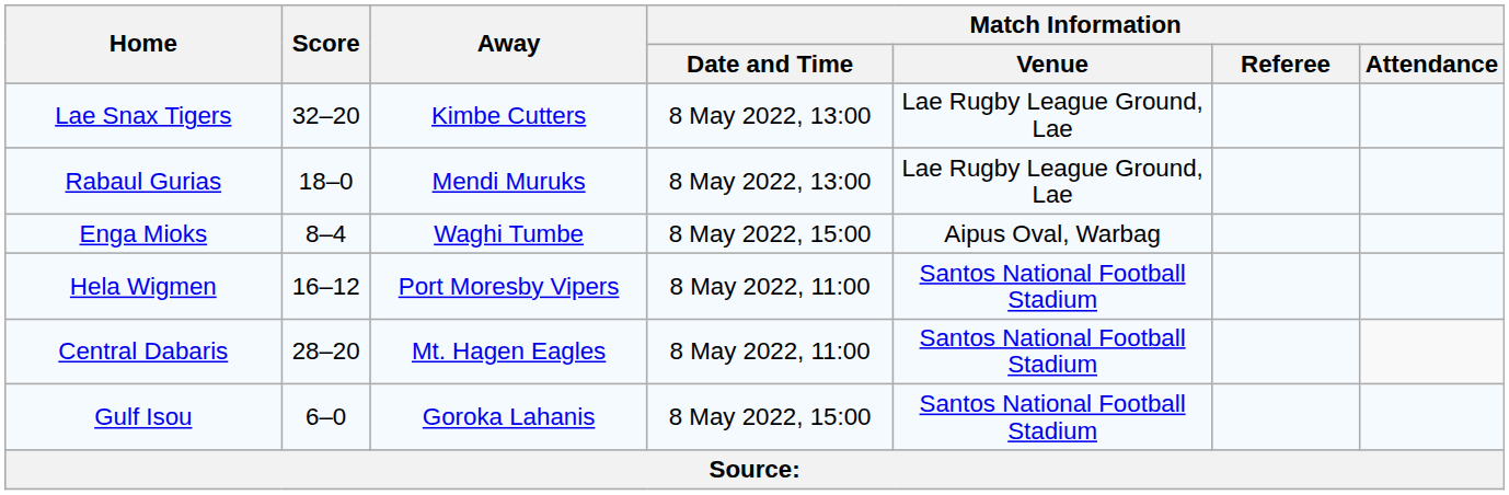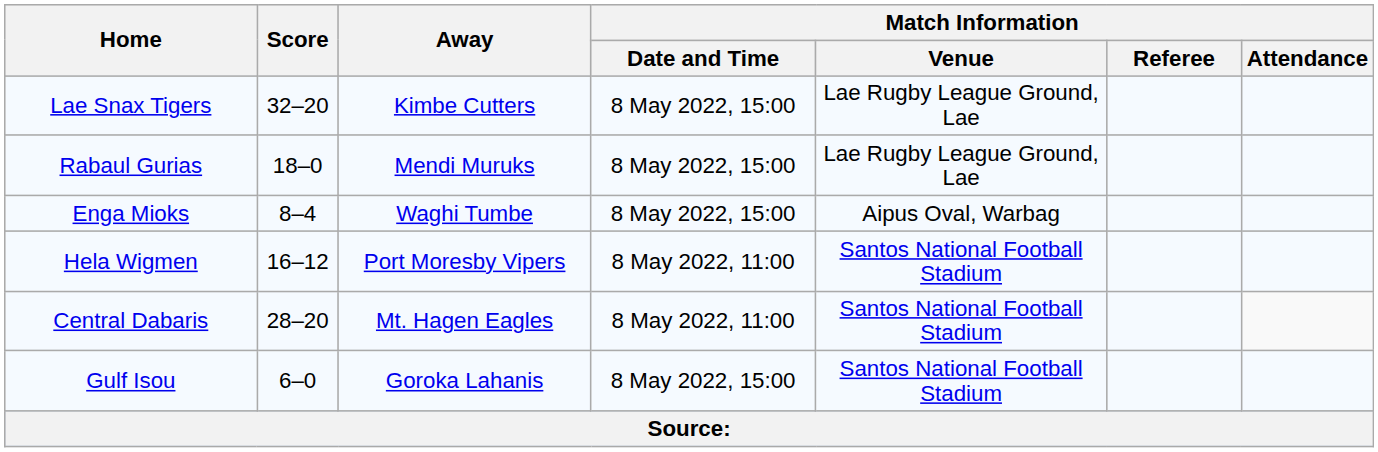Lae Snax Tigers | Match Information / Date and Time: 8 May 2022, 13:00 -> 8 May 2022, 15:00
Rabaul Gurias | Match Information / Date and Time: 8 May 2022, 13:00 -> 8 May 2022, 15:00
